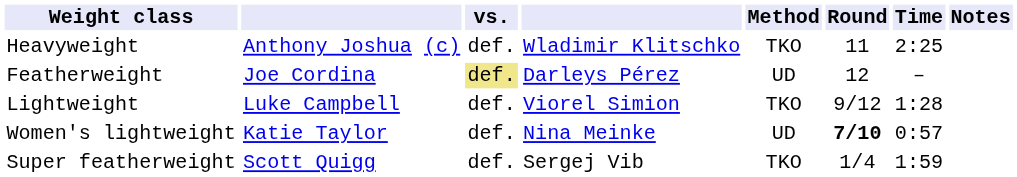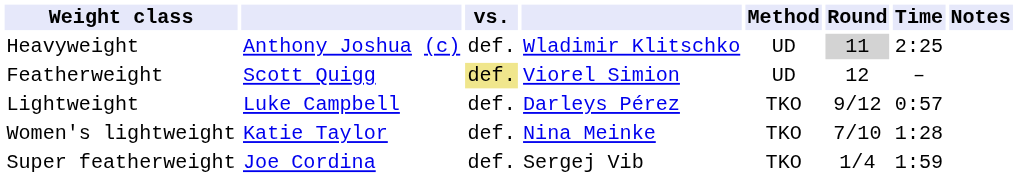Heavyweight | Method: TKO -> UD
Heavyweight | Round: no background -> lightgrey background
Featherweight | column 2: Joe Cordina -> Scott Quigg
Featherweight | column 4: Darleys Pérez -> Viorel Simion
Lightweight | column 4: Viorel Simion -> Darleys Pérez
Lightweight | Time: 1:28 -> 0:57
Women's lightweight | Method: UD -> TKO
Women's lightweight | Round: bold -> normal
Women's lightweight | Time: 0:57 -> 1:28
Super featherweight | column 2: Scott Quigg -> Joe Cordina
